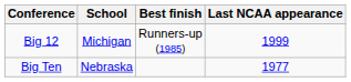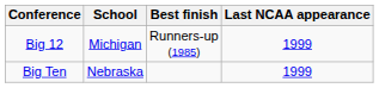Big Ten | Last NCAA appearance: 1977 -> 1999
